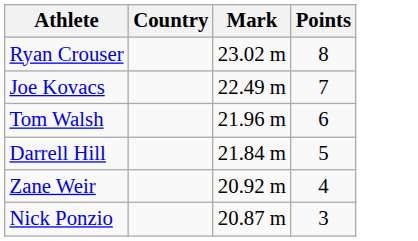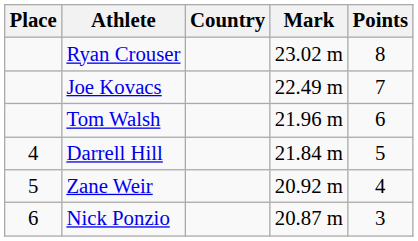+ column: Place | 4 | 5 | 6
